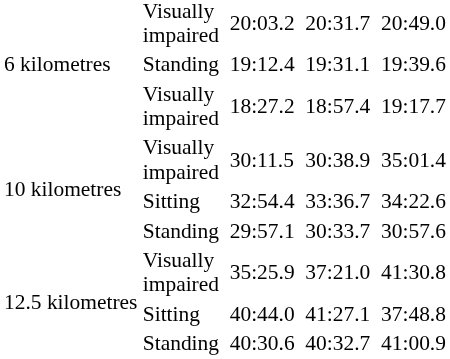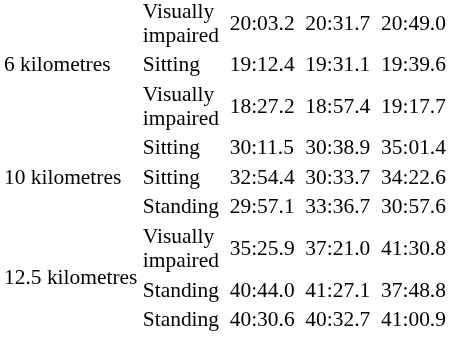19:12.4 | column 2: Standing -> Sitting
30:11.5 | column 2: Visually impaired -> Sitting
32:54.4 | column 6: 33:36.7 -> 30:33.7
29:57.1 | column 6: 30:33.7 -> 33:36.7
40:44.0 | column 2: Sitting -> Standing
